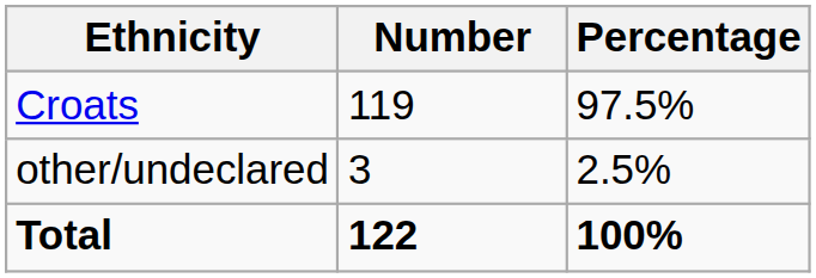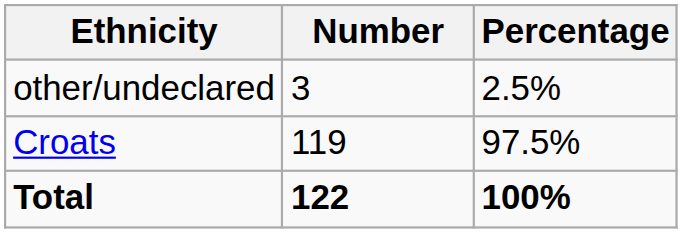rows swapped: Croats <-> other/undeclared
